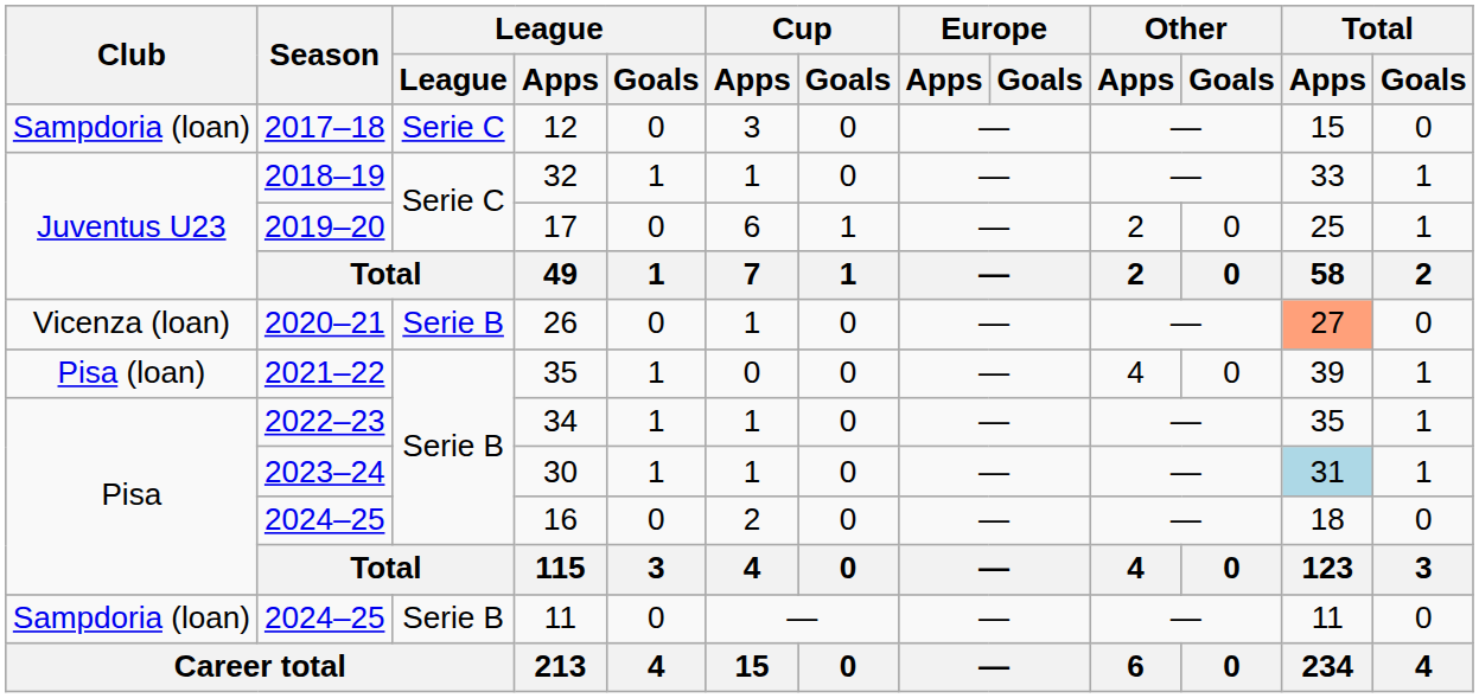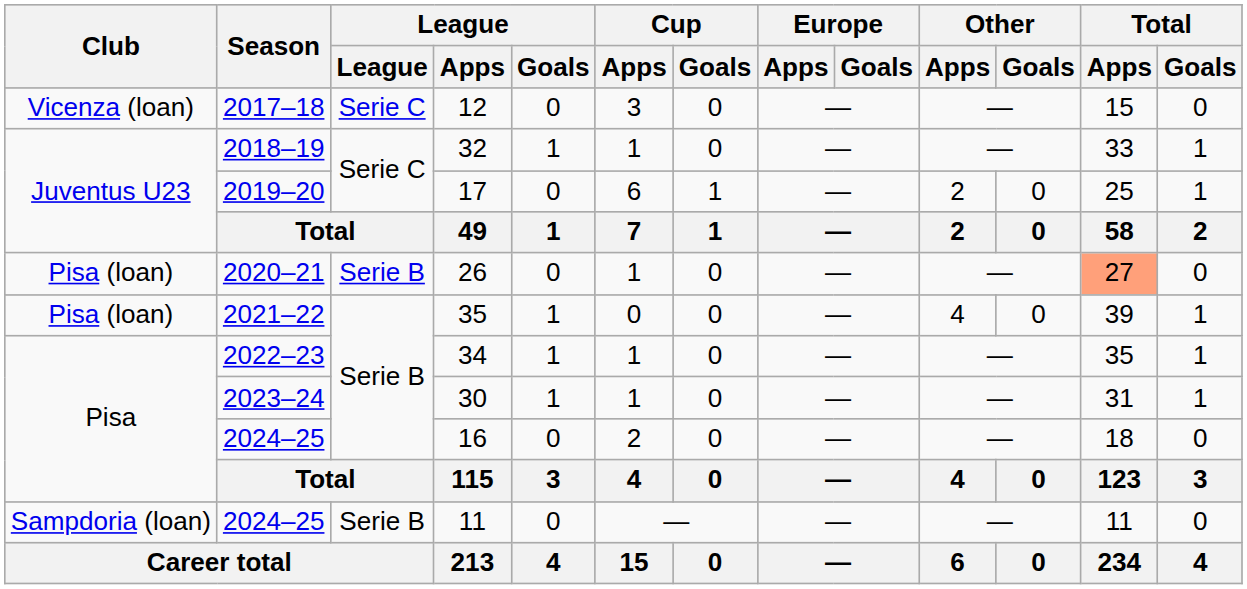12 | Club: Sampdoria (loan) -> Vicenza (loan)
26 | Club: Vicenza (loan) -> Pisa (loan)
30 | Total / Apps: lightblue background -> no background
